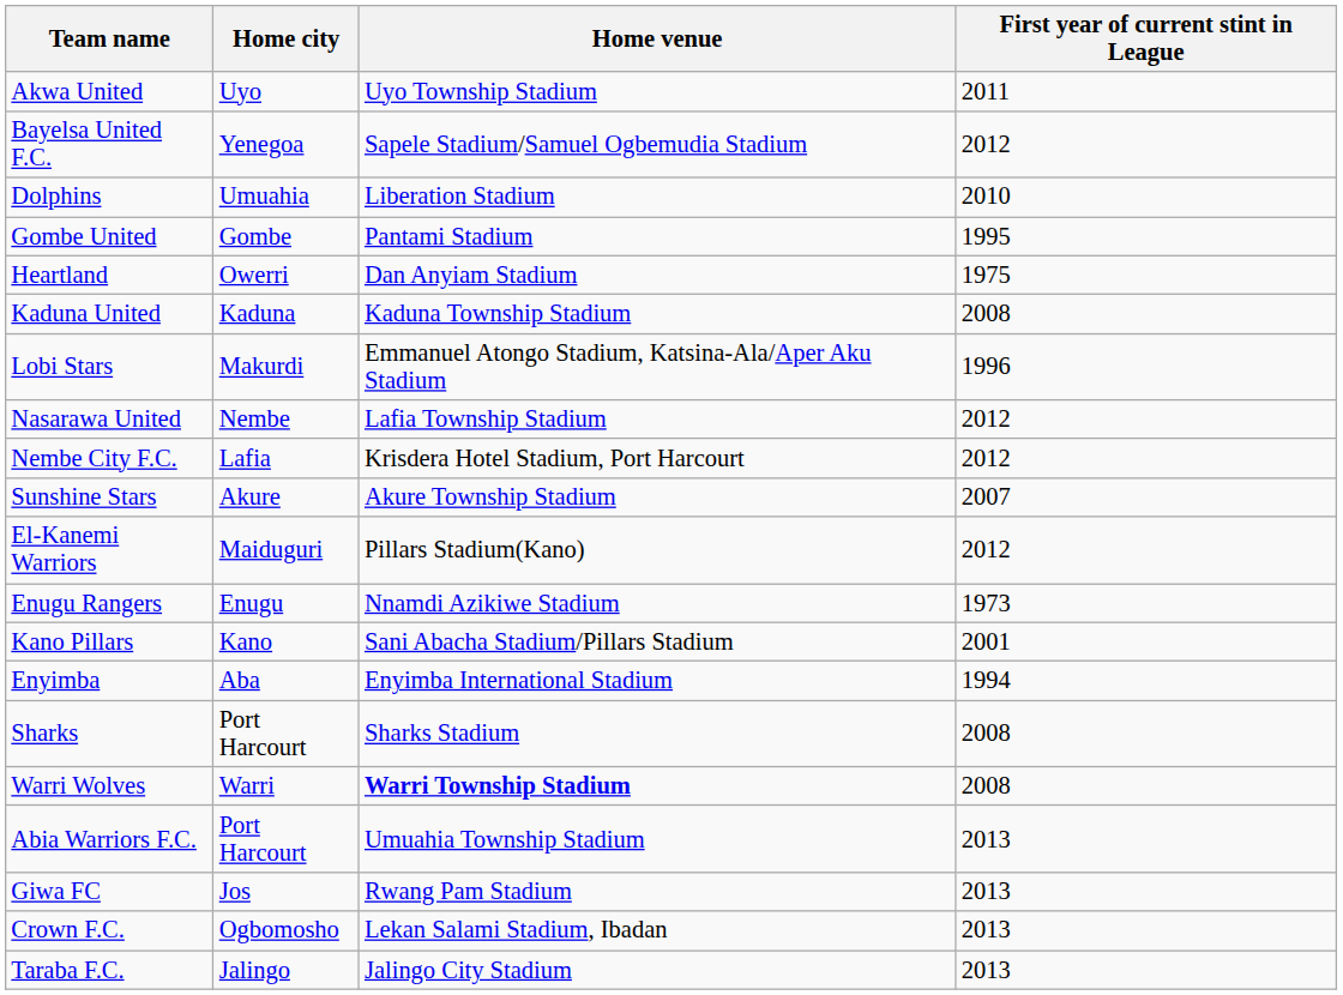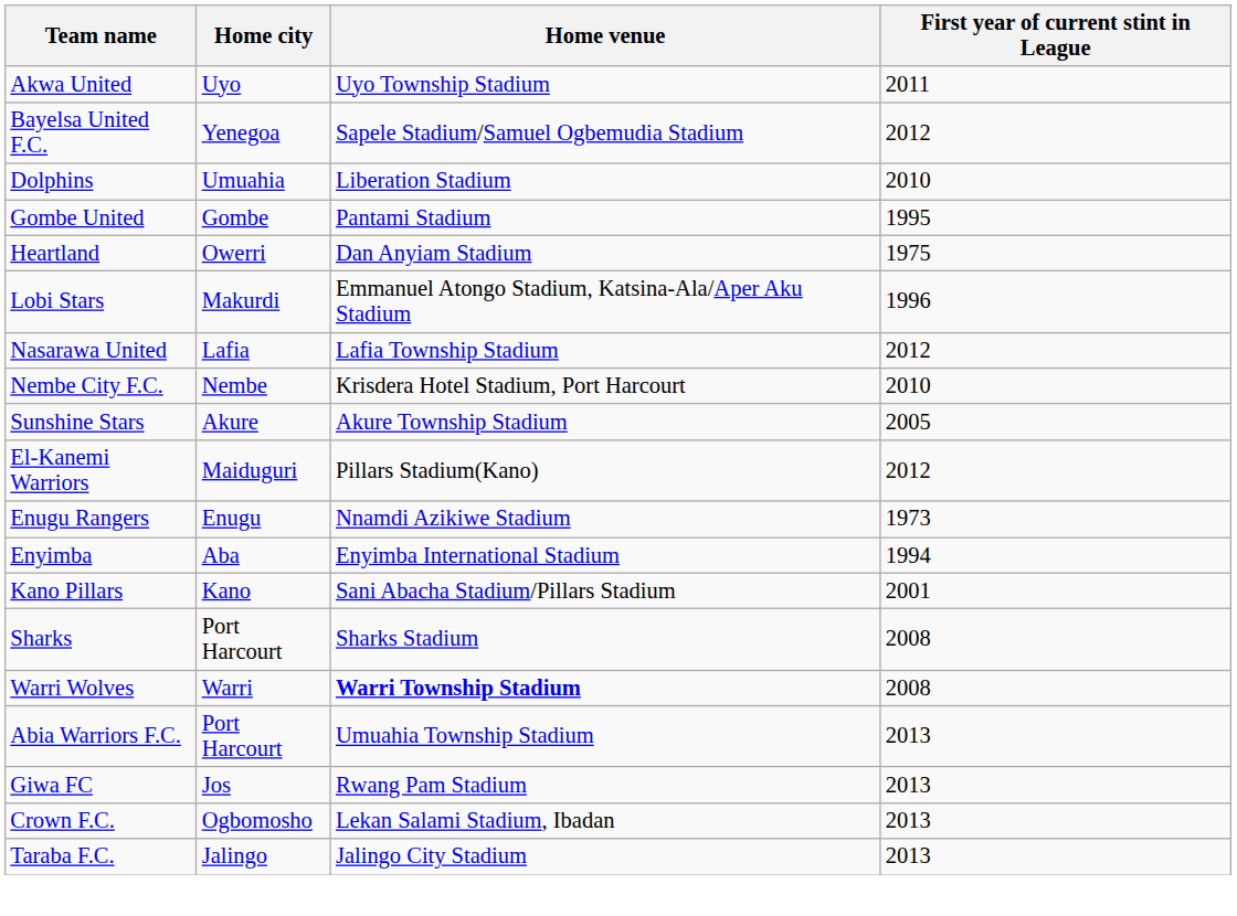- row: Kaduna United | Kaduna | Kaduna Township Stadium | 2008
Nasarawa United | Home city: Nembe -> Lafia
Nembe City F.C. | Home city: Lafia -> Nembe
Nembe City F.C. | First year of current stint in League: 2012 -> 2010
Sunshine Stars | First year of current stint in League: 2007 -> 2005
rows swapped: Enyimba <-> Kano Pillars
